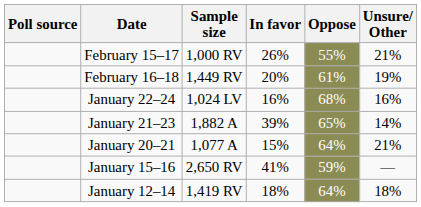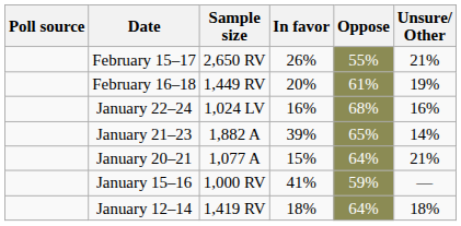February 15–17 | Sample size: 1,000 RV -> 2,650 RV
January 15–16 | Sample size: 2,650 RV -> 1,000 RV
